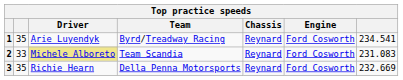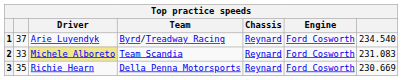1 | column 2: 35 -> 37
1 | column 7: 234.541 -> 234.540
3 | column 7: 232.669 -> 230.669
